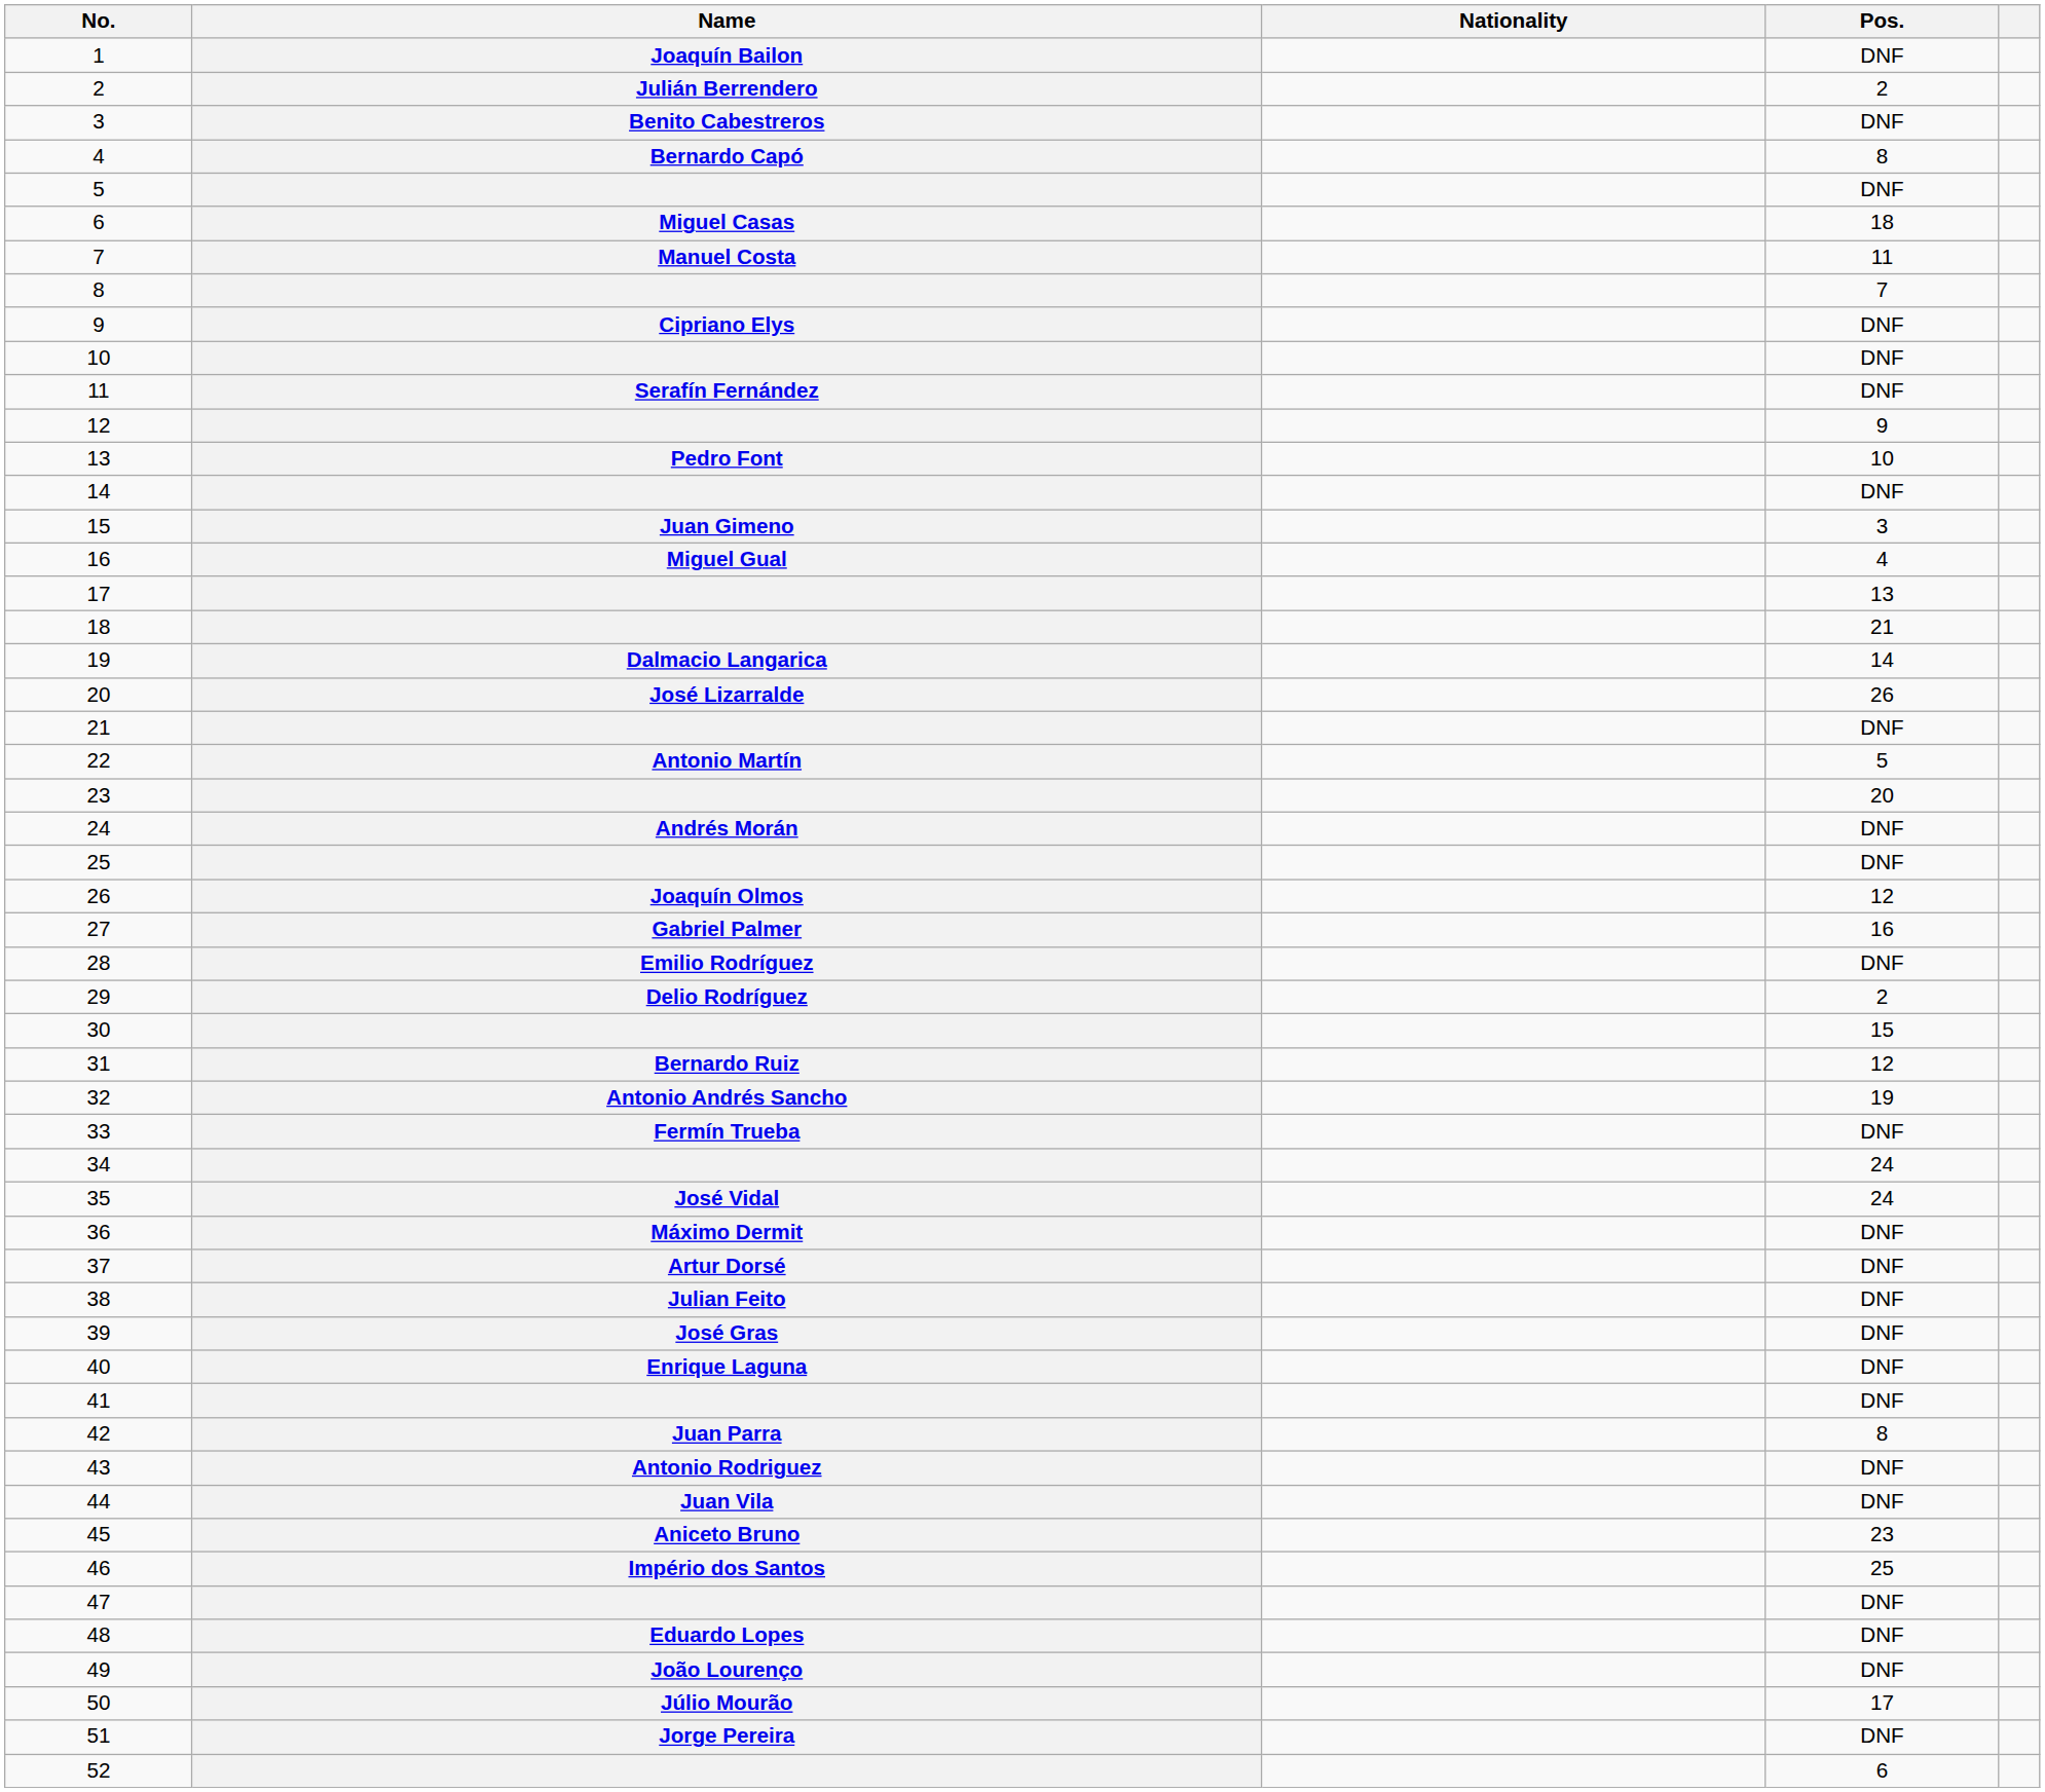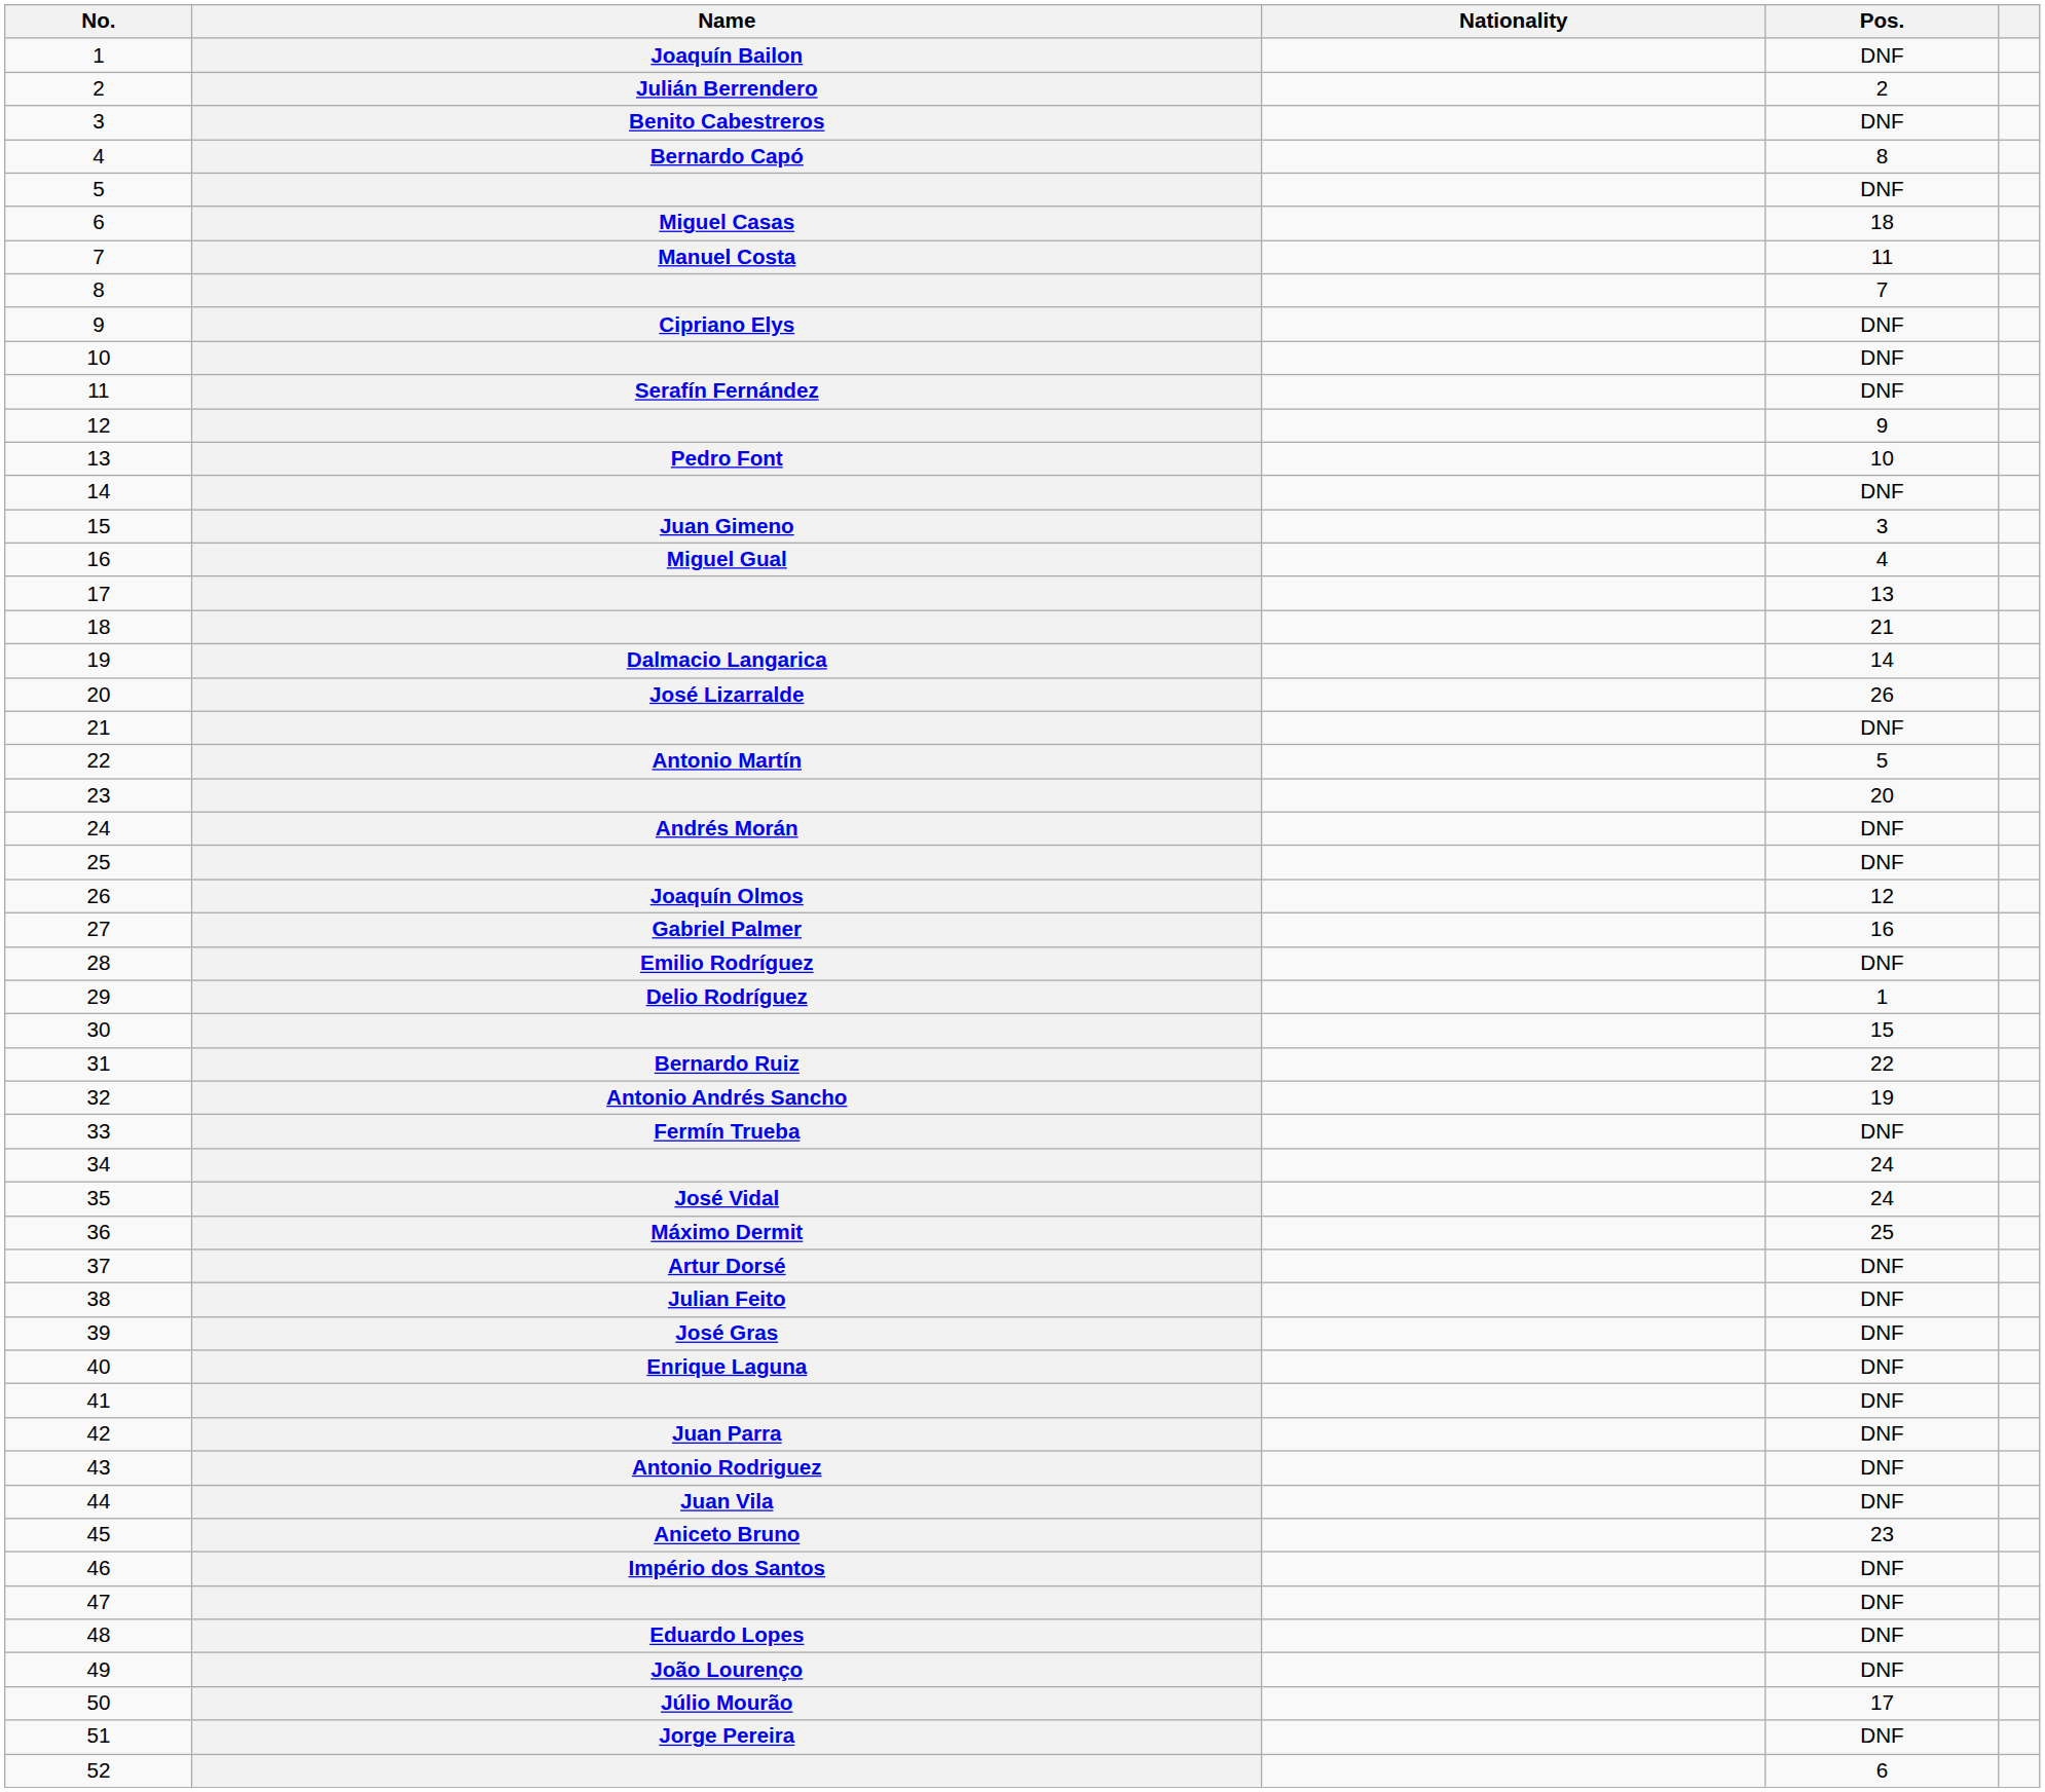29 | Pos.: 2 -> 1
31 | Pos.: 12 -> 22
36 | Pos.: DNF -> 25
42 | Pos.: 8 -> DNF
46 | Pos.: 25 -> DNF
